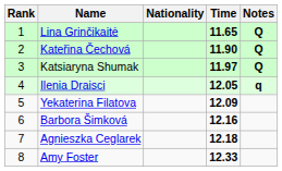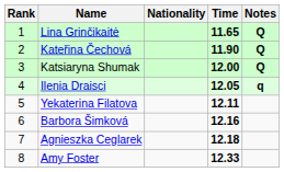Katsiaryna Shumak | Time: 11.97 -> 12.00
Yekaterina Filatova | Time: 12.09 -> 12.11
